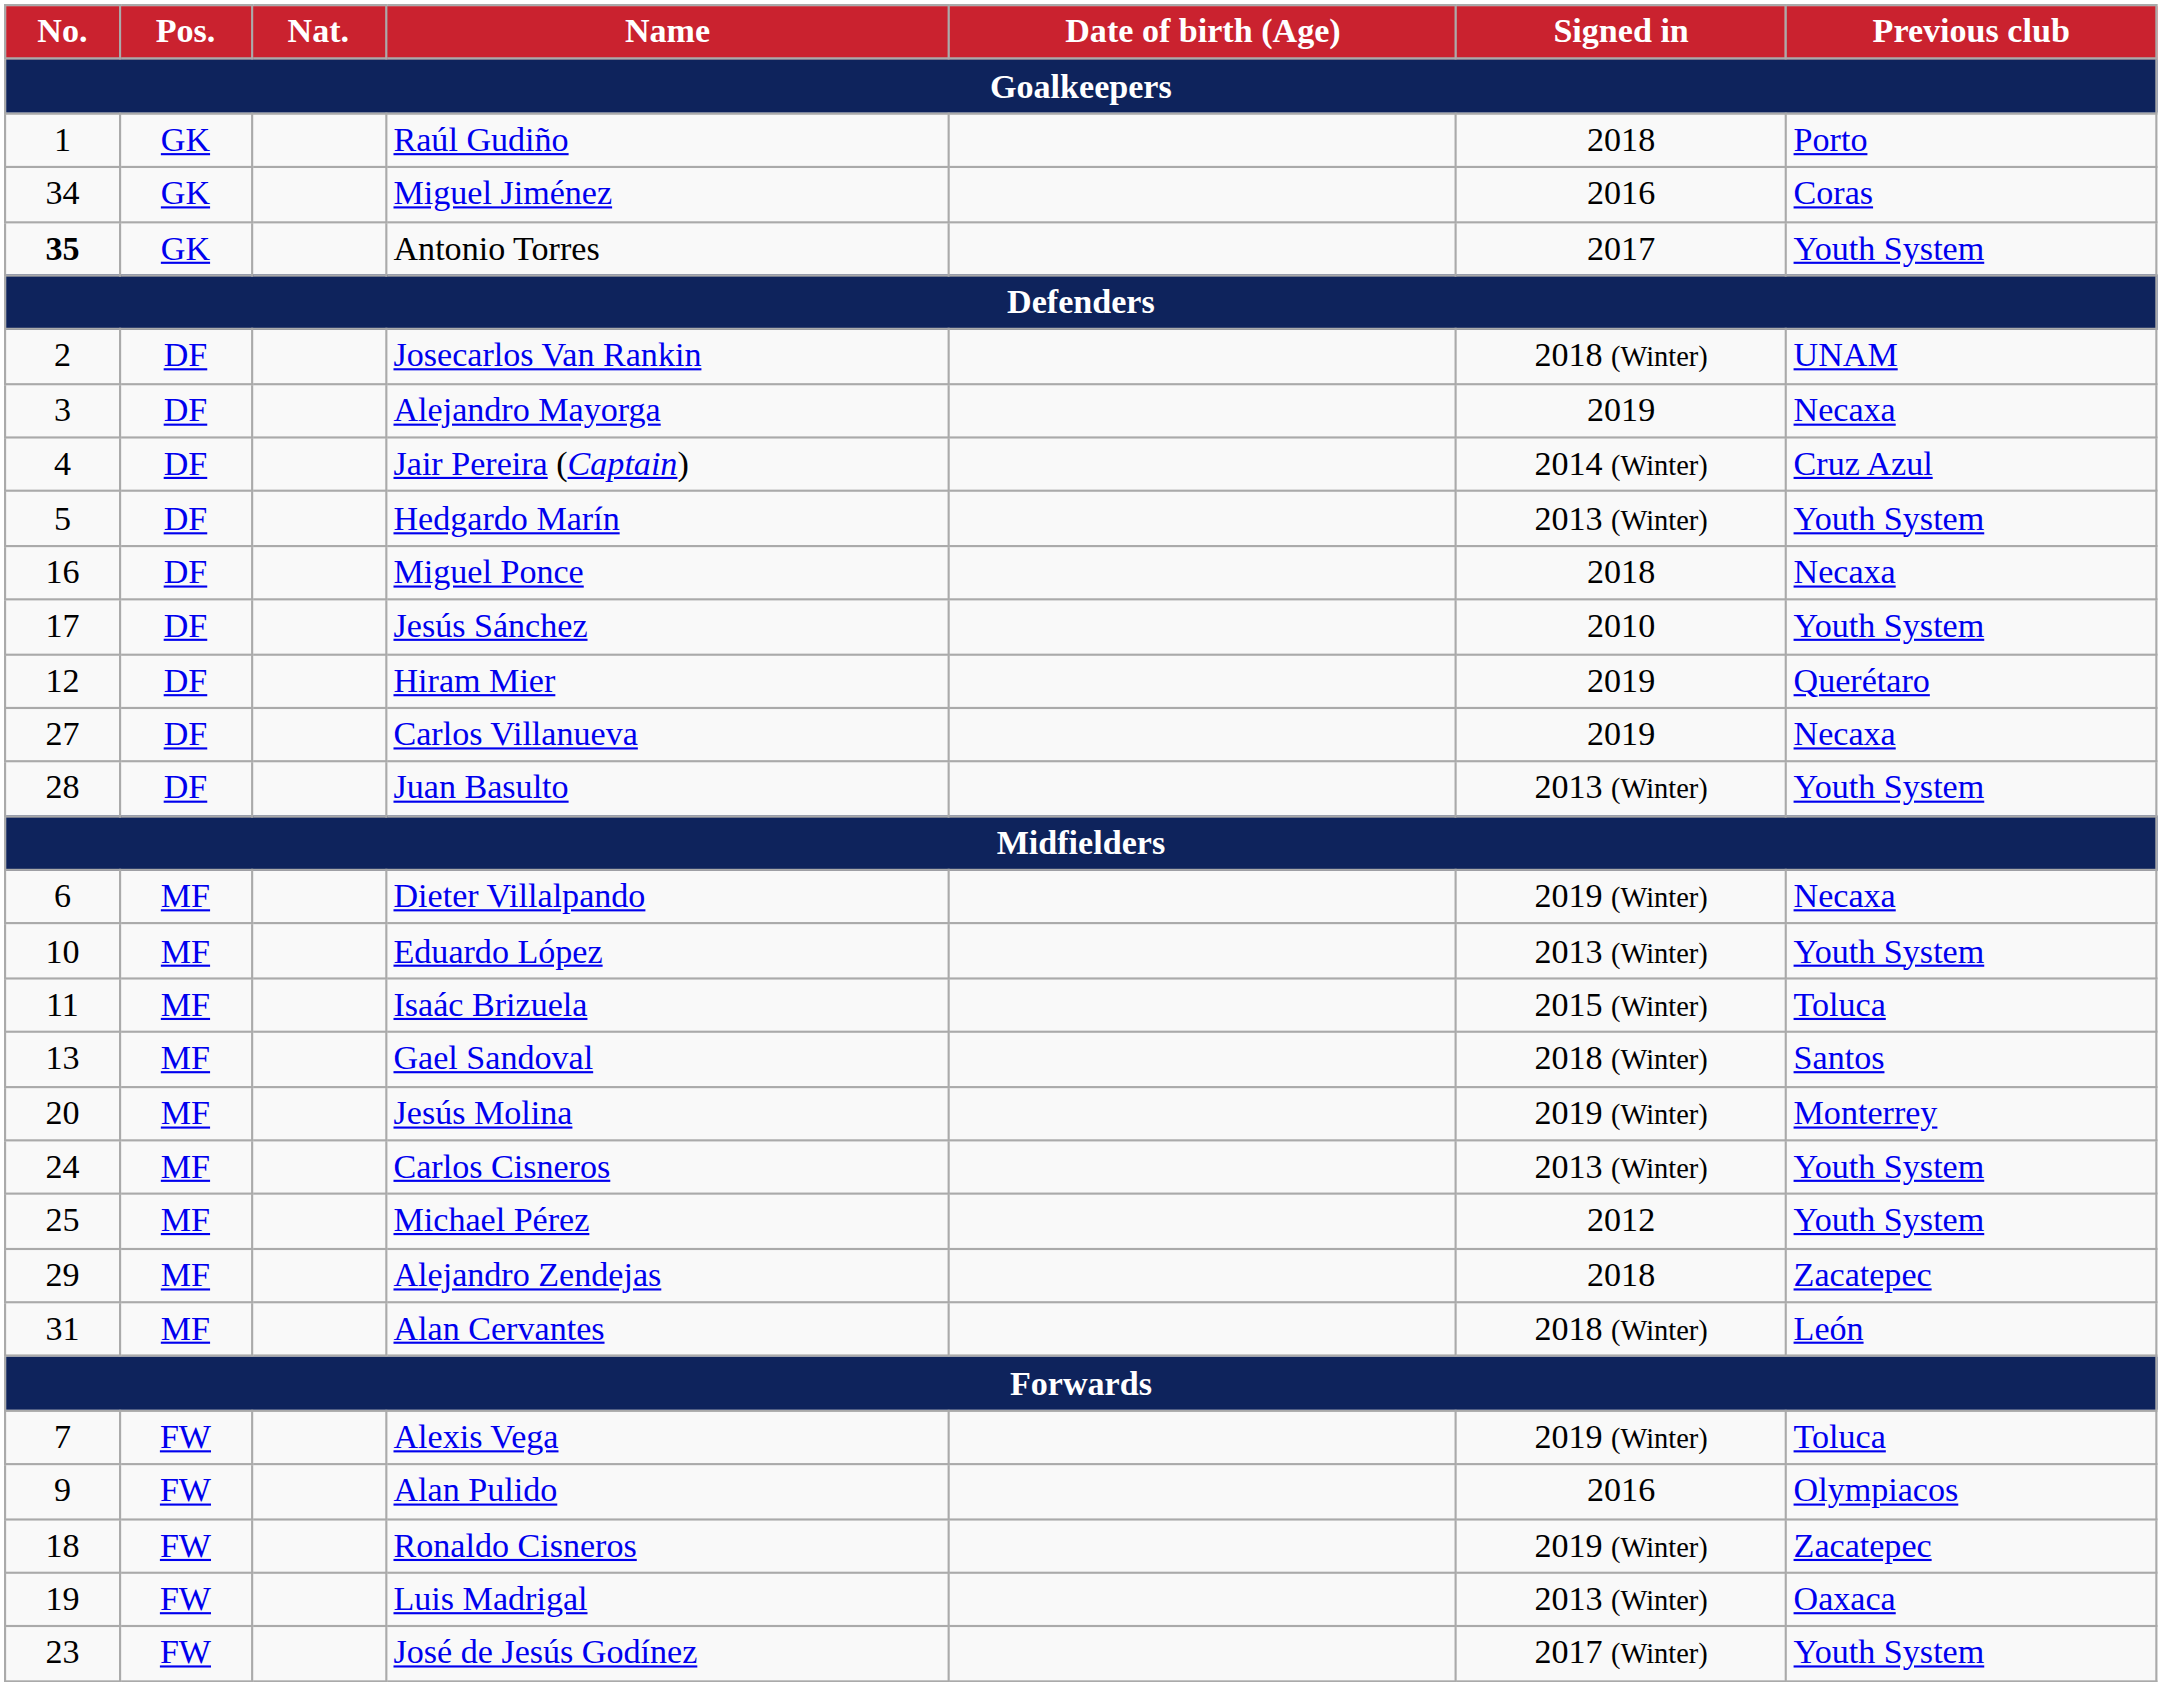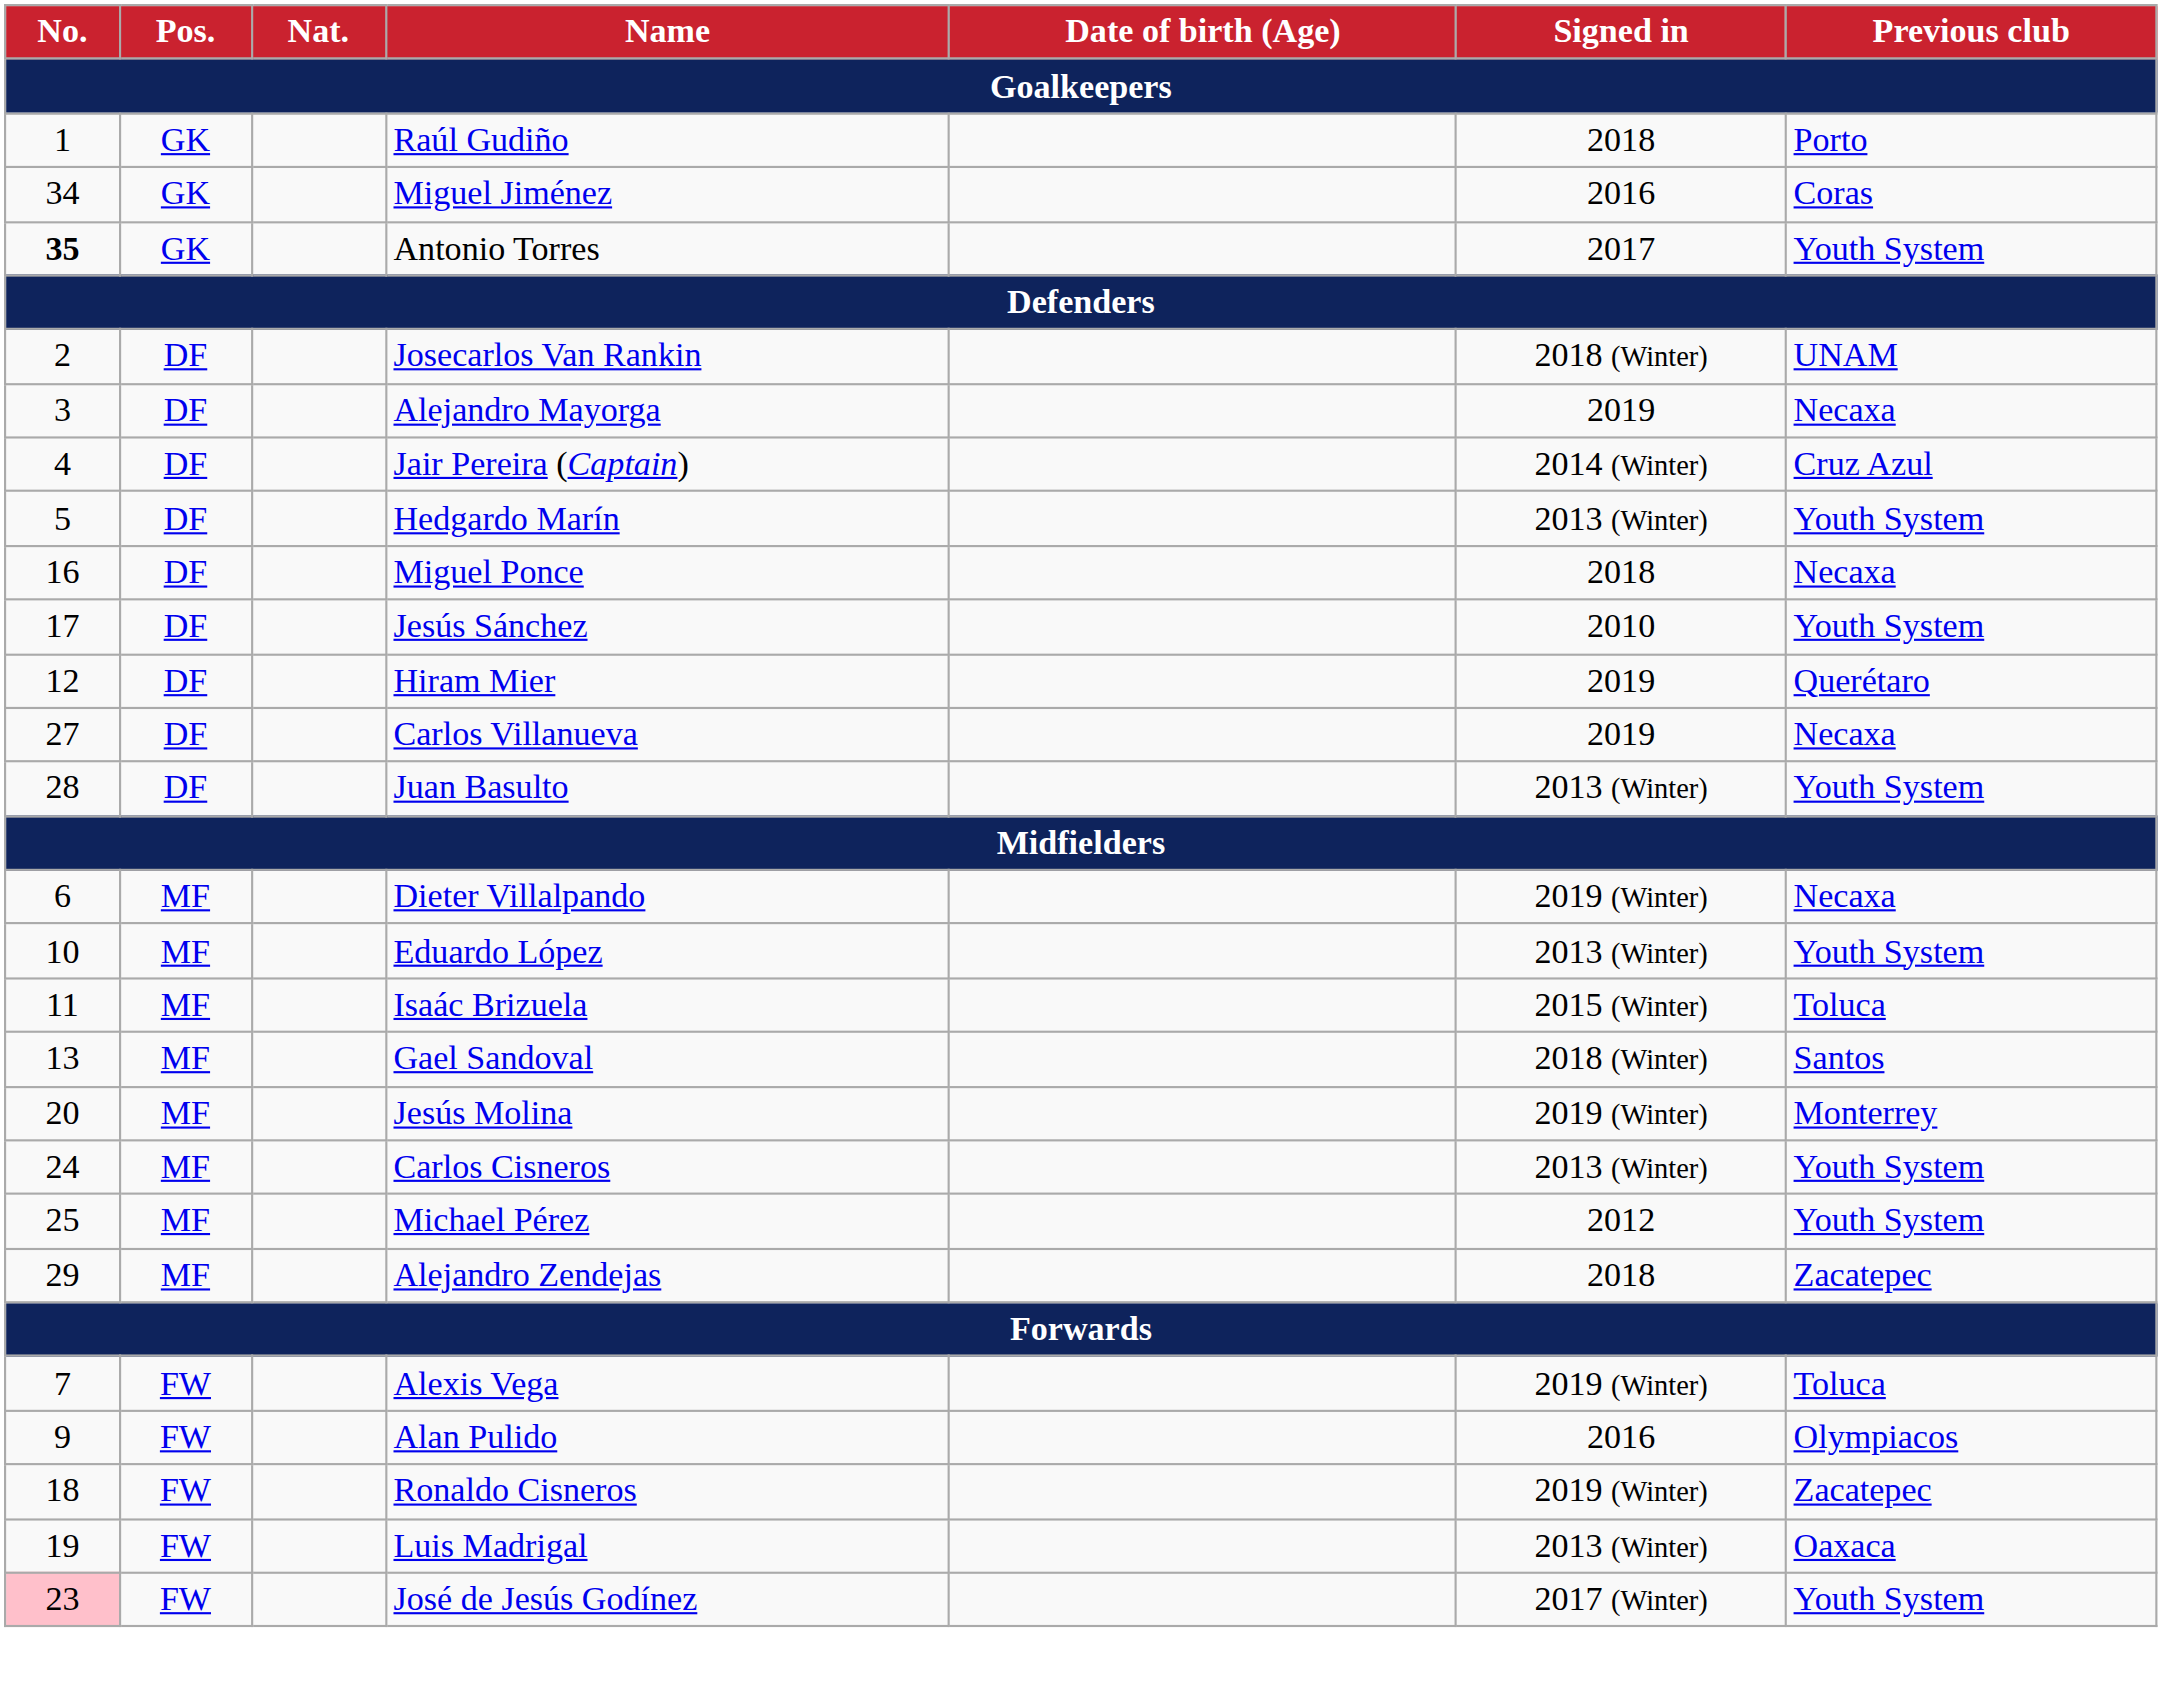- row: 31 | MF | Alan Cervantes | 2018 (Winter) | León
José de Jesús Godínez | No.: no background -> pink background
